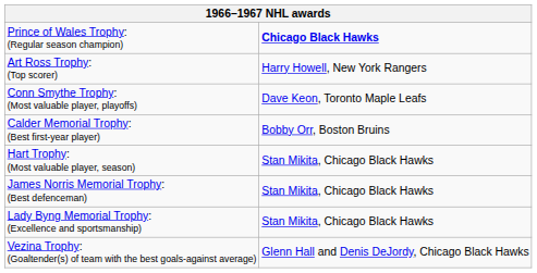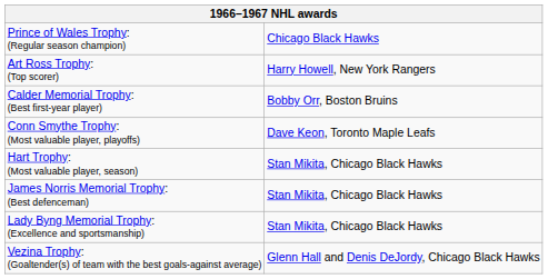Prince of Wales Trophy: (Regular season champion) | column 2: bold -> normal
rows swapped: Calder Memorial Trophy: (Best first-year player) <-> Conn Smythe Trophy: (Most valuable player, playoffs)
